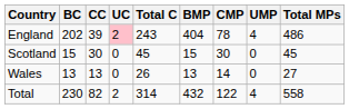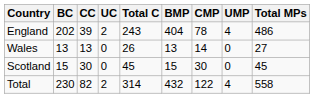England | UC: pink background -> no background
rows swapped: Wales <-> Scotland
